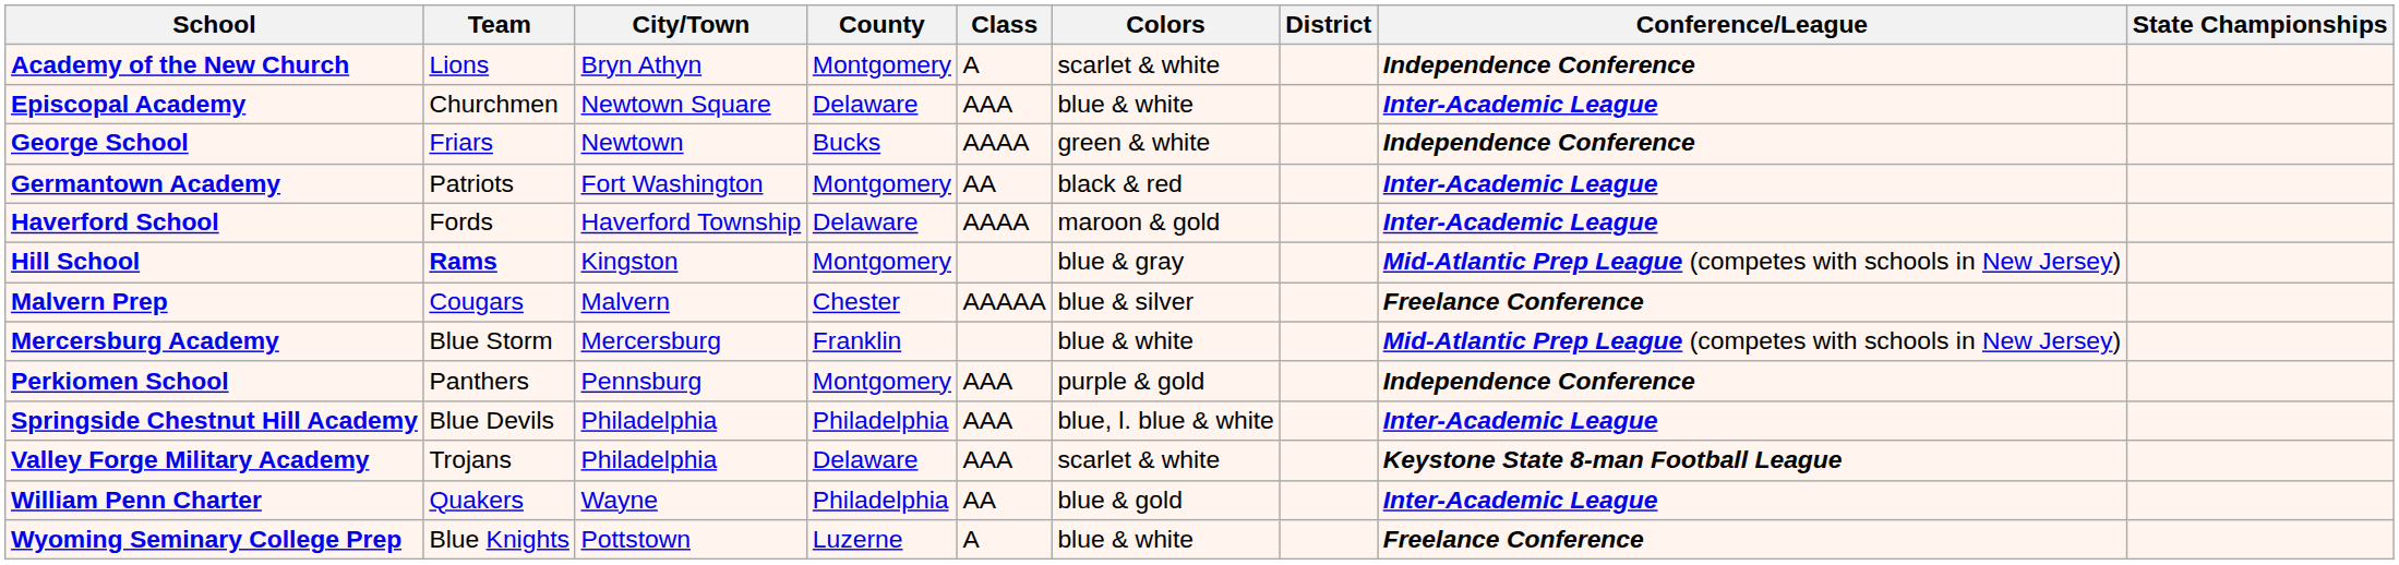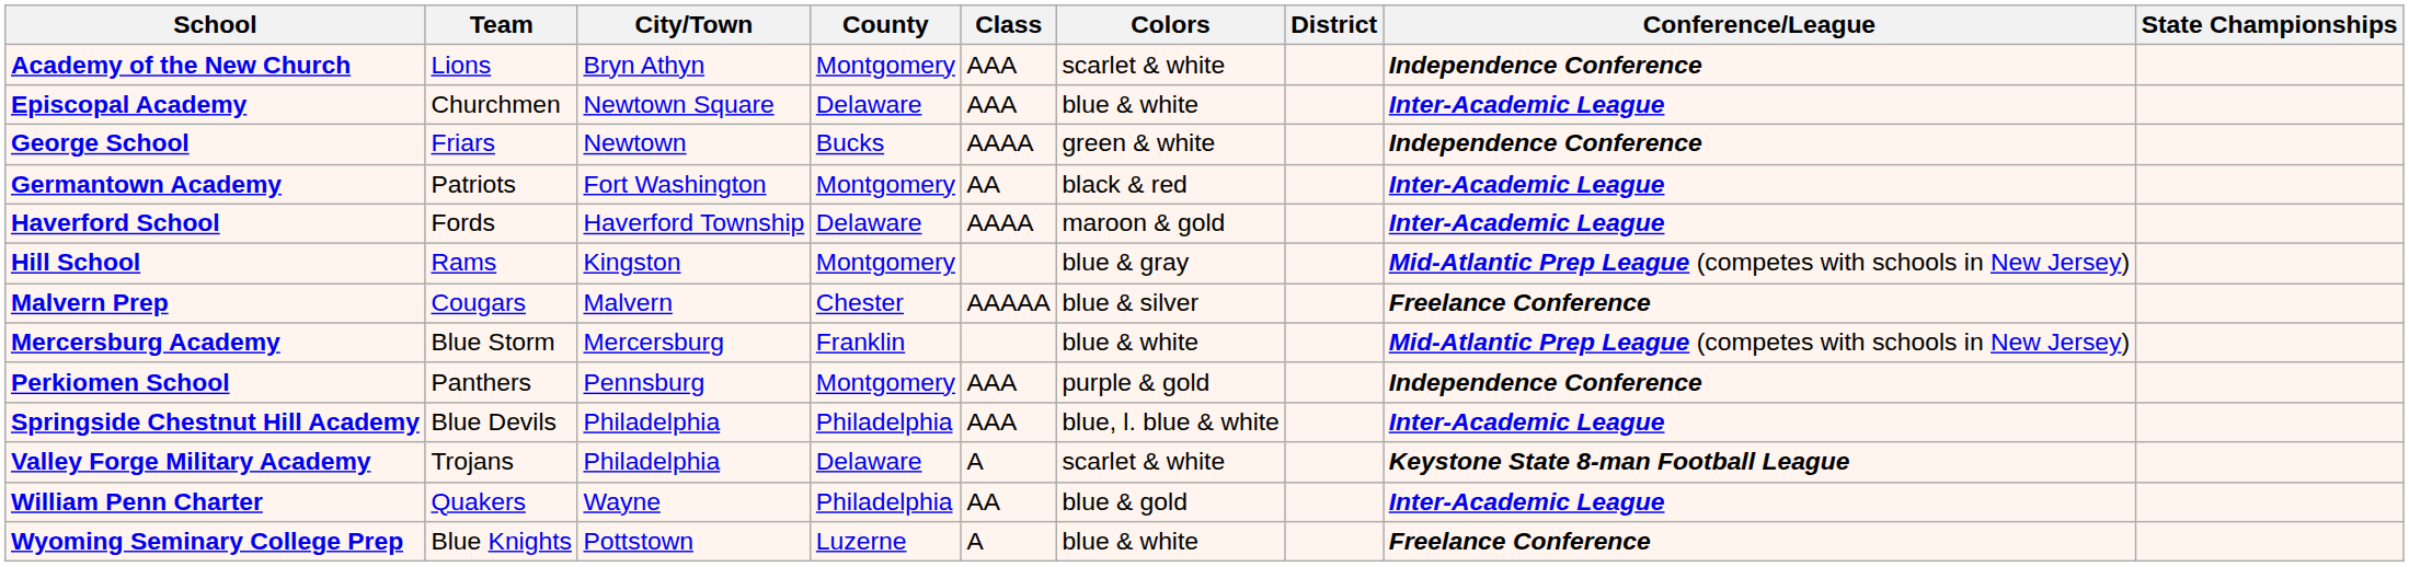Academy of the New Church | Class: A -> AAA
Hill School | Team: bold -> normal
Valley Forge Military Academy | Class: AAA -> A
